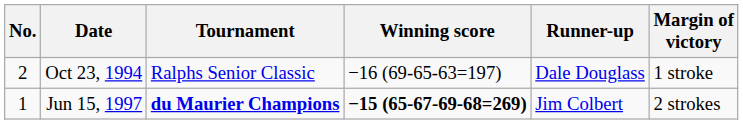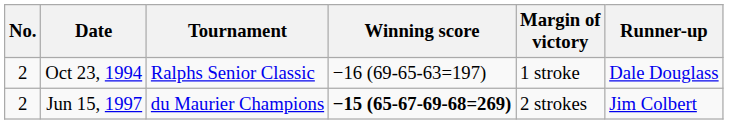columns swapped: Margin of victory <-> Runner-up
Jun 15, 1997 | No.: 1 -> 2
Jun 15, 1997 | Tournament: bold -> normal
